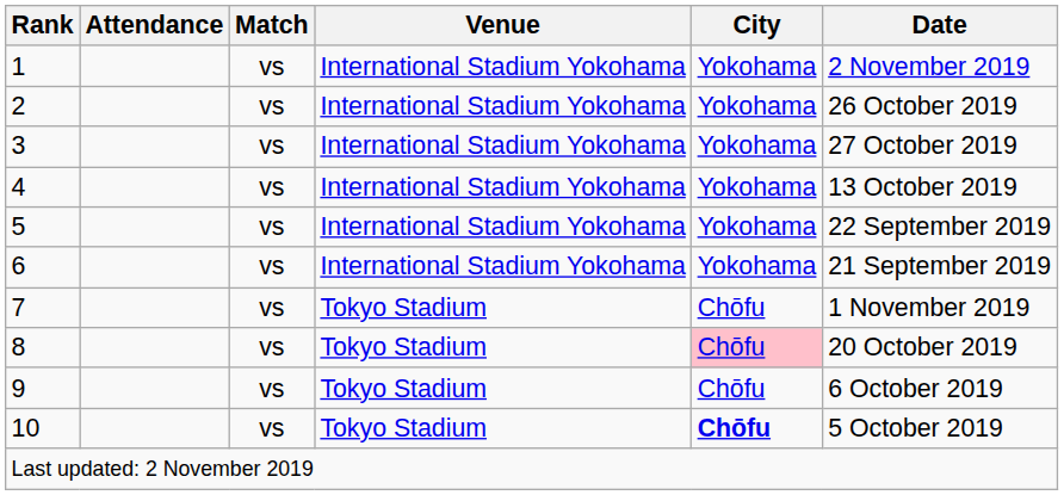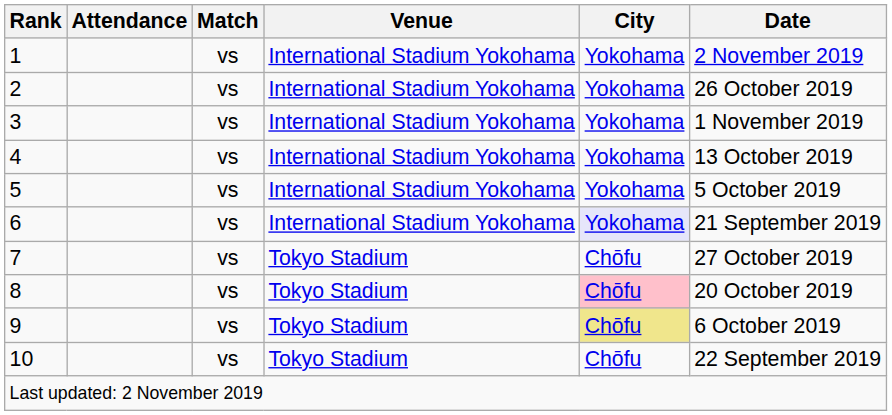3 | Date: 27 October 2019 -> 1 November 2019
5 | Date: 22 September 2019 -> 5 October 2019
6 | City: no background -> lavender background
7 | Date: 1 November 2019 -> 27 October 2019
9 | City: no background -> khaki background
10 | City: bold -> normal
10 | Date: 5 October 2019 -> 22 September 2019
